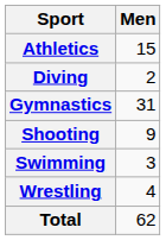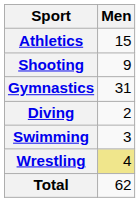rows swapped: Diving <-> Shooting
Wrestling | Men: no background -> khaki background
